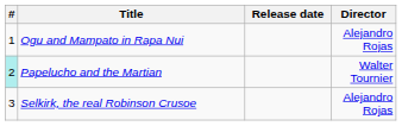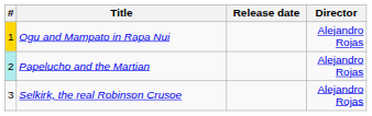Ogu and Mampato in Rapa Nui | #: no background -> gold background
Papelucho and the Martian | Director: Walter Tournier -> Alejandro Rojas
